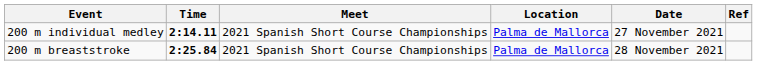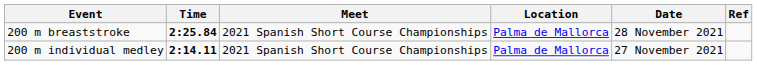rows swapped: 200 m breaststroke <-> 200 m individual medley
